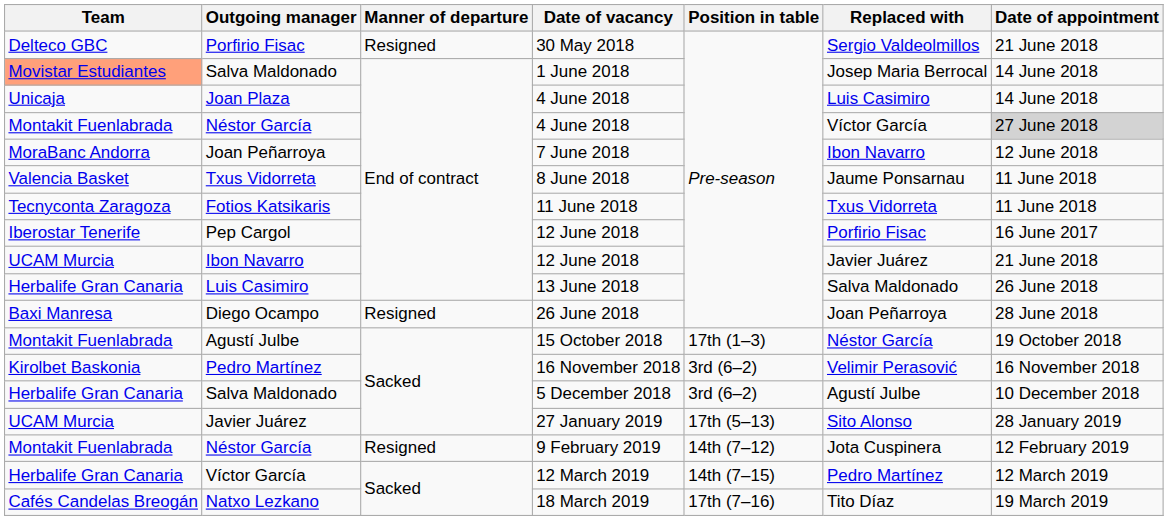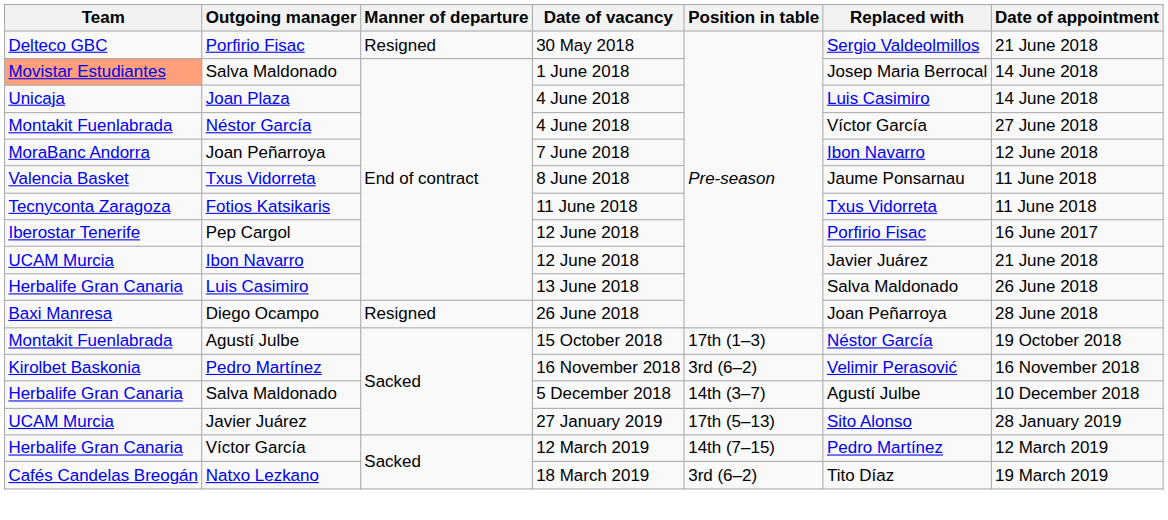Néstor García / 4 June 2018 | Date of appointment: lightgrey background -> no background
Salva Maldonado / 5 December 2018 | Position in table: 3rd (6–2) -> 14th (3–7)
- row: Montakit Fuenlabrada | Néstor García | Resigned | 9 February 2019 | 14th (7–12) | Jota Cuspinera | 12 February 2019
Natxo Lezkano | Position in table: 17th (7–16) -> 3rd (6–2)
